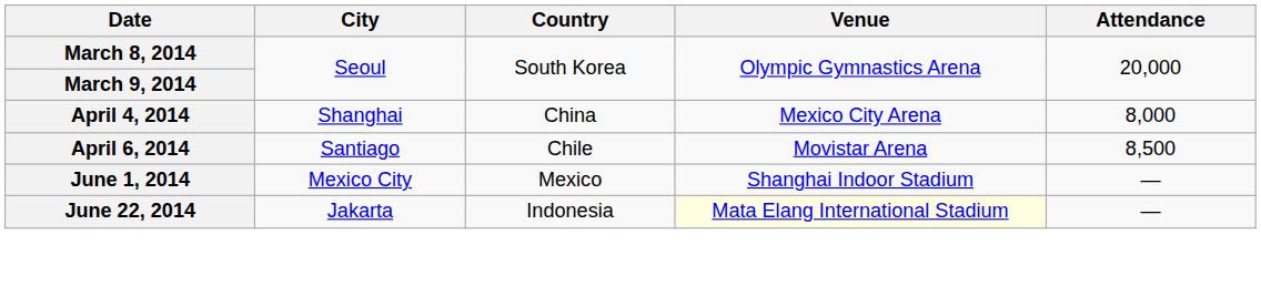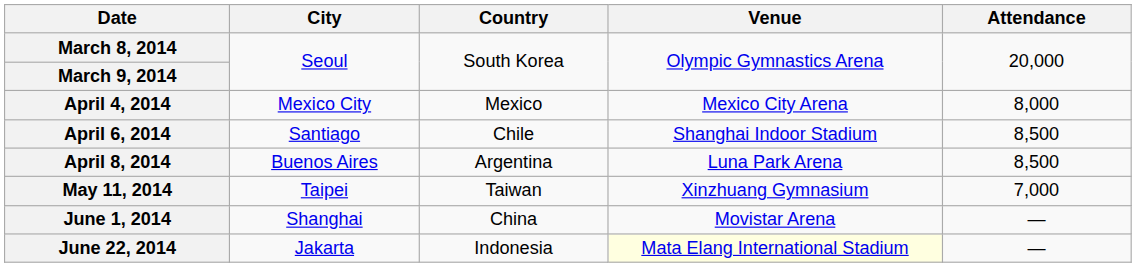April 4, 2014 | City: Shanghai -> Mexico City
April 4, 2014 | Country: China -> Mexico
April 6, 2014 | Venue: Movistar Arena -> Shanghai Indoor Stadium
+ row: April 8, 2014 | Buenos Aires | Argentina | Luna Park Arena | 8,500
+ row: May 11, 2014 | Taipei | Taiwan | Xinzhuang Gymnasium | 7,000
June 1, 2014 | City: Mexico City -> Shanghai
June 1, 2014 | Country: Mexico -> China
June 1, 2014 | Venue: Shanghai Indoor Stadium -> Movistar Arena
